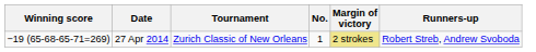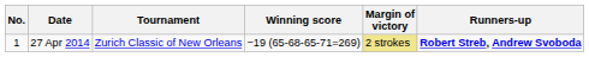columns swapped: No. <-> Winning score
27 Apr 2014 | Runners-up: normal -> bold
